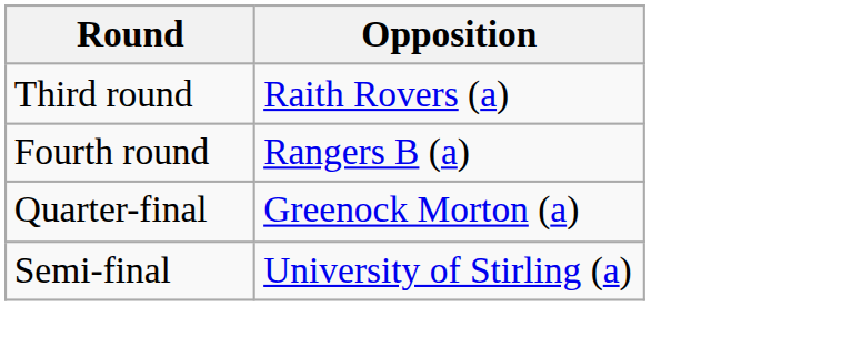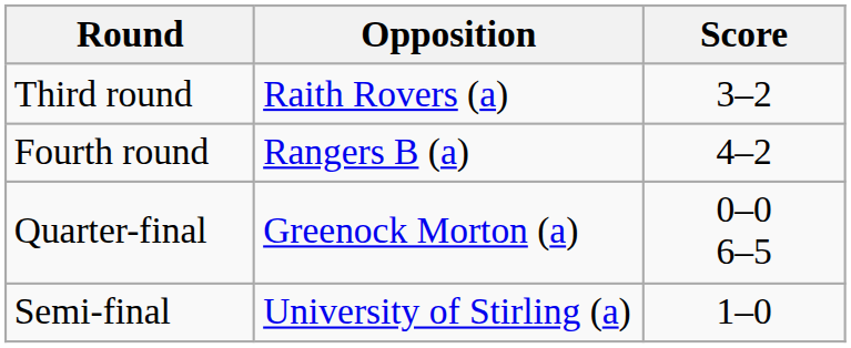+ column: Score | 3–2 | 4–2 | 0–0 6–5 | 1–0
